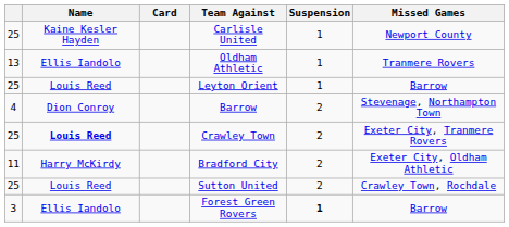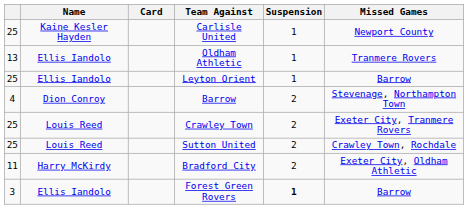Leyton Orient | Name: Louis Reed -> Ellis Iandolo
Crawley Town | Name: bold -> normal
rows swapped: Bradford City <-> Sutton United
